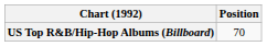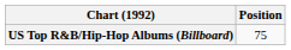US Top R&B/Hip-Hop Albums (Billboard) | Position: 70 -> 75
